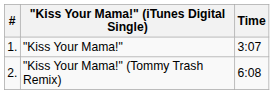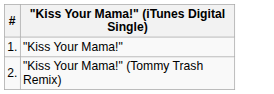- column: Time | 3:07 | 6:08
